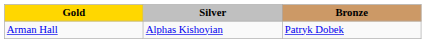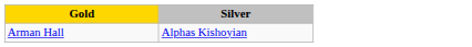- column: Bronze | Patryk Dobek
